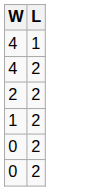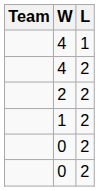+ column: Team
